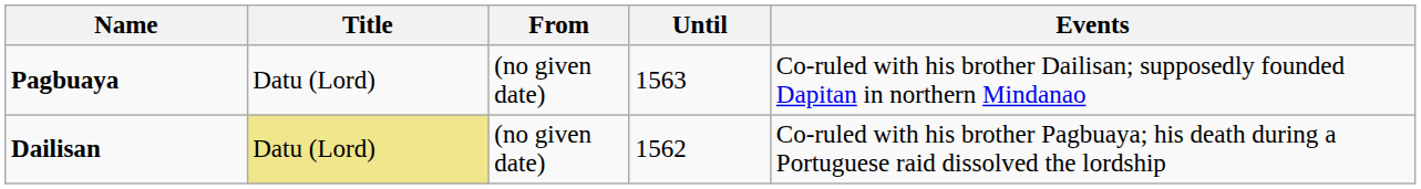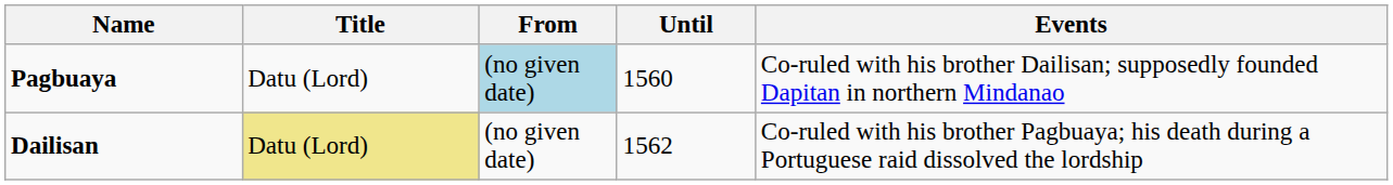Pagbuaya | From: no background -> lightblue background
Pagbuaya | Until: 1563 -> 1560
